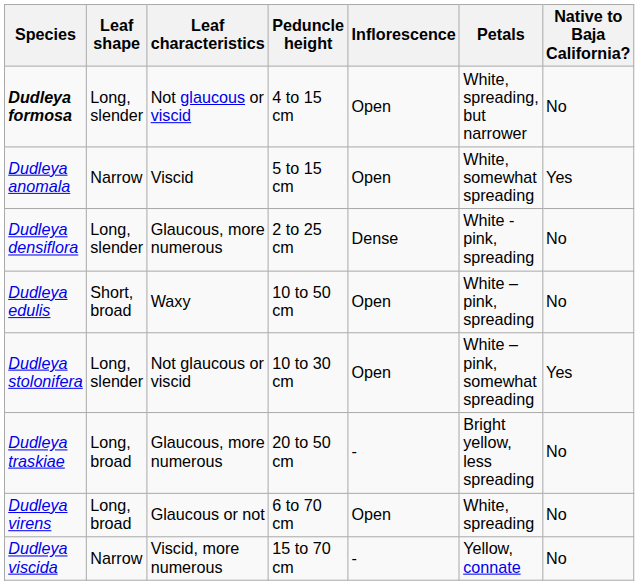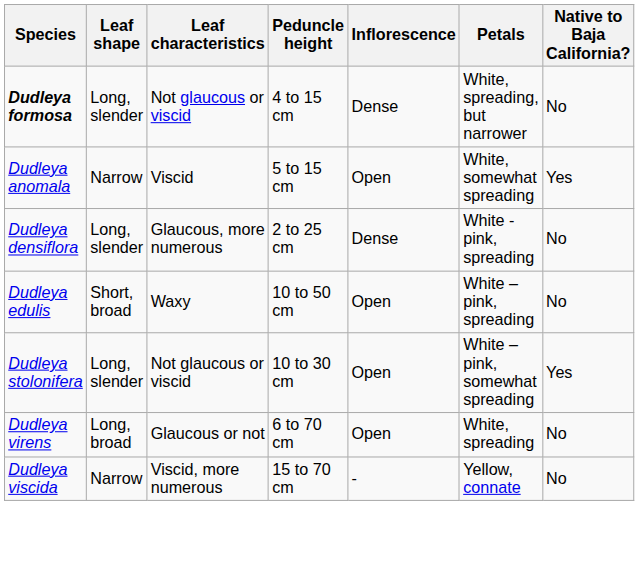Dudleya formosa | Inflorescence: Open -> Dense
- row: Dudleya traskiae | Long, broad | Glaucous, more numerous | 20 to 50 cm | - | Bright yellow, less spreading | No
